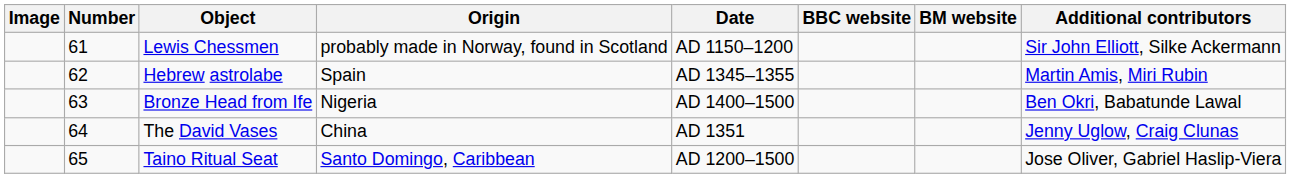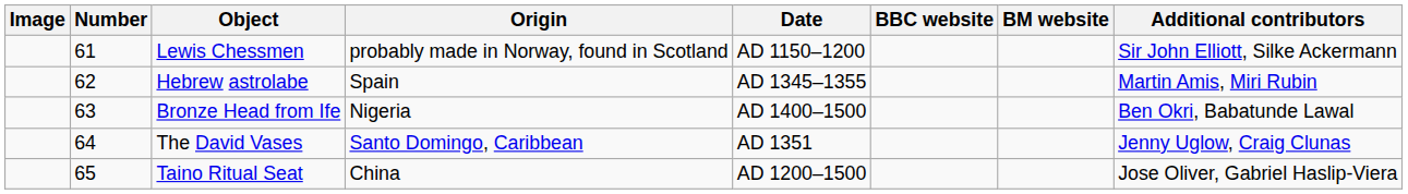The David Vases | Origin: China -> Santo Domingo, Caribbean
Taino Ritual Seat | Origin: Santo Domingo, Caribbean -> China
